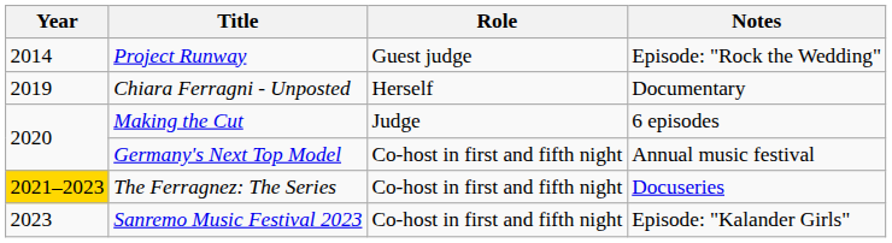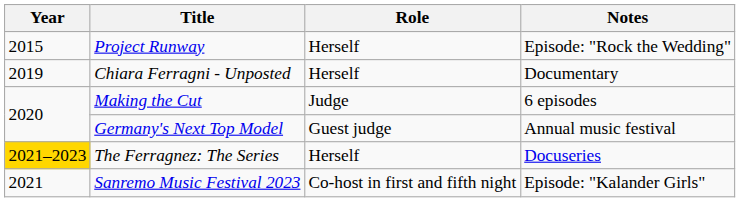Project Runway | Year: 2014 -> 2015
Project Runway | Role: Guest judge -> Herself
Germany's Next Top Model | Role: Co-host in first and fifth night -> Guest judge
The Ferragnez: The Series | Role: Co-host in first and fifth night -> Herself
Sanremo Music Festival 2023 | Year: 2023 -> 2021
